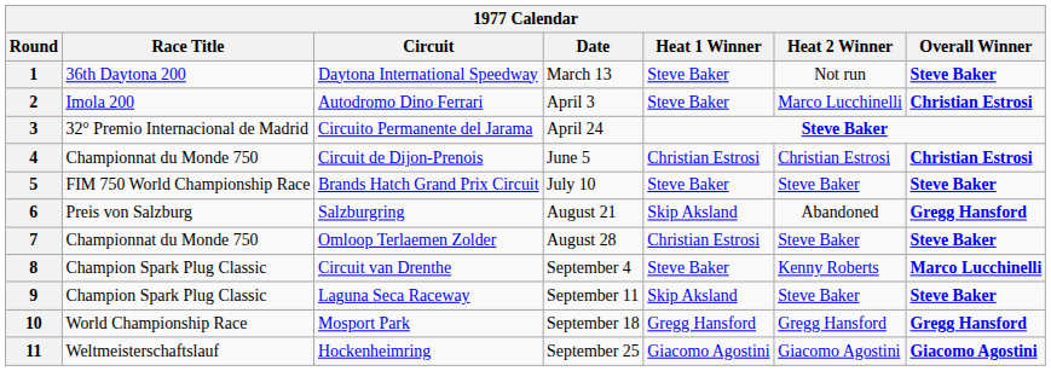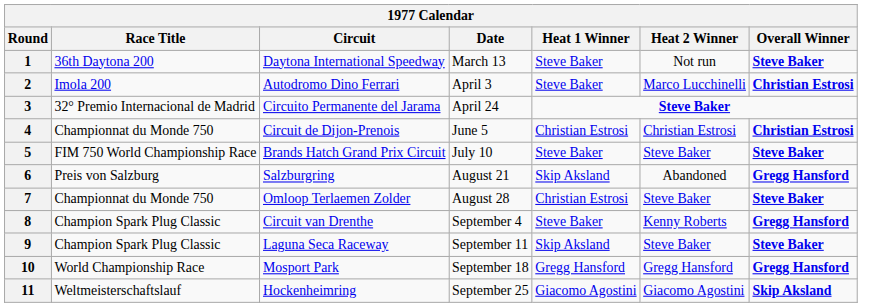8 | Overall Winner: Marco Lucchinelli -> Gregg Hansford
11 | Overall Winner: Giacomo Agostini -> Skip Aksland
